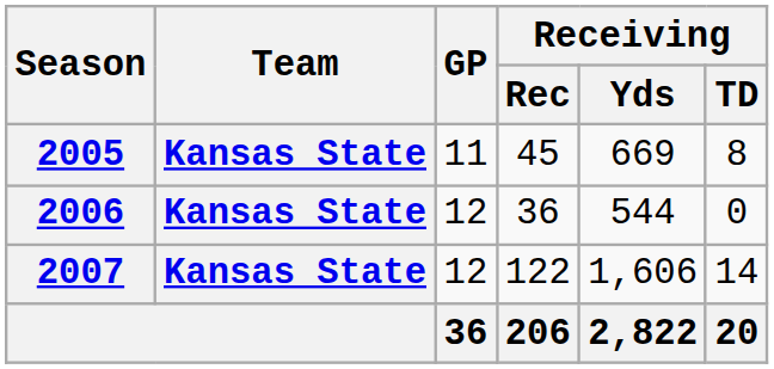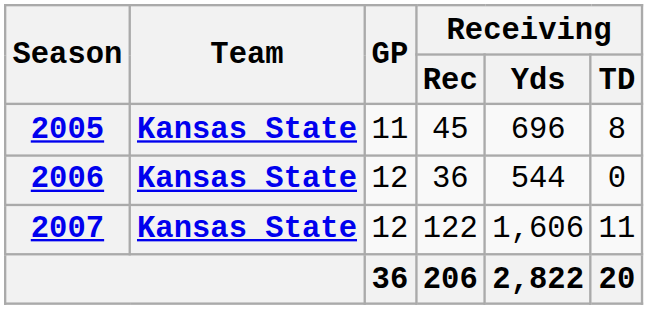2005 | Receiving / Yds: 669 -> 696
2007 | Receiving / TD: 14 -> 11
